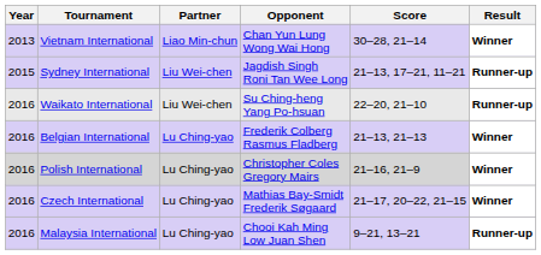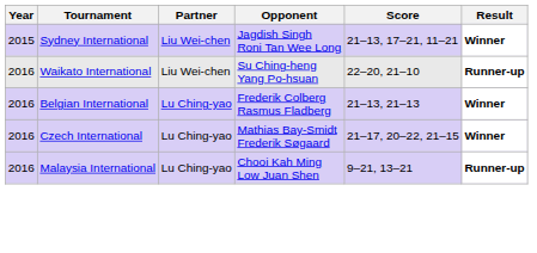- row: 2013 | Vietnam International | Liao Min-chun | Chan Yun Lung Wong Wai Hong | 30–28, 21–14 | Winner
Sydney International | Result: Runner-up -> Winner
- row: 2016 | Polish International | Lu Ching-yao | Christopher Coles Gregory Mairs | 21–16, 21–9 | Winner
